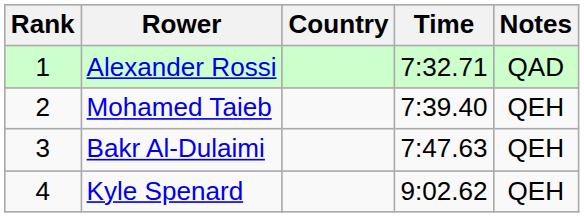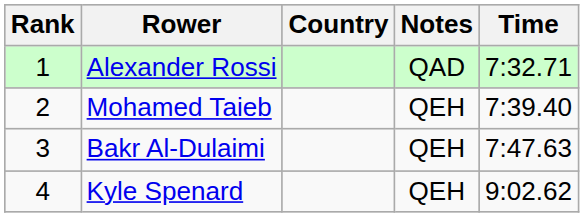columns swapped: Time <-> Notes
